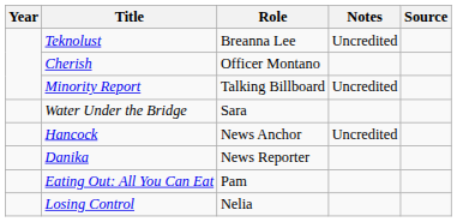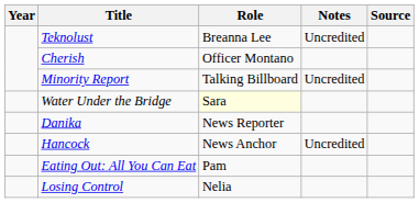Water Under the Bridge | Role: no background -> lightyellow background
rows swapped: Danika <-> Hancock
